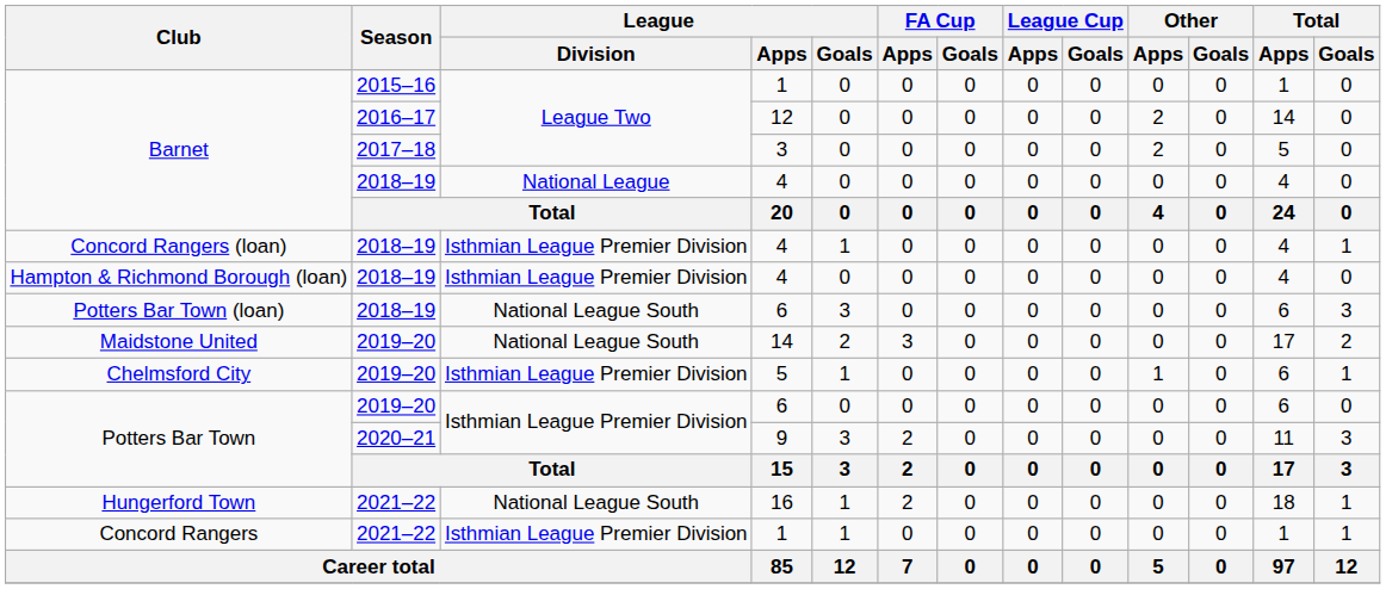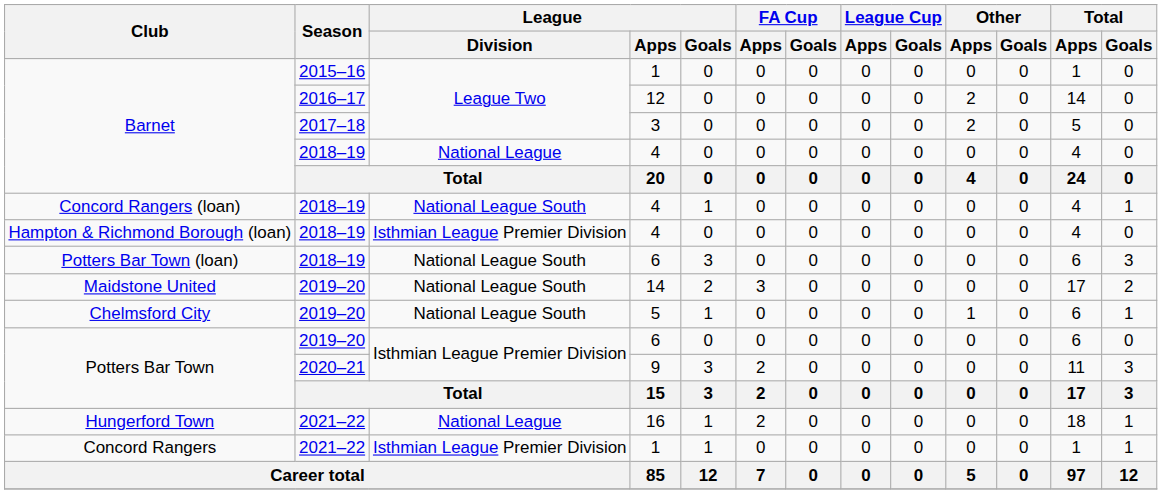Concord Rangers (loan) | League / Division: Isthmian League Premier Division -> National League South
Chelmsford City | League / Division: Isthmian League Premier Division -> National League South
Hungerford Town | League / Division: National League South -> National League
